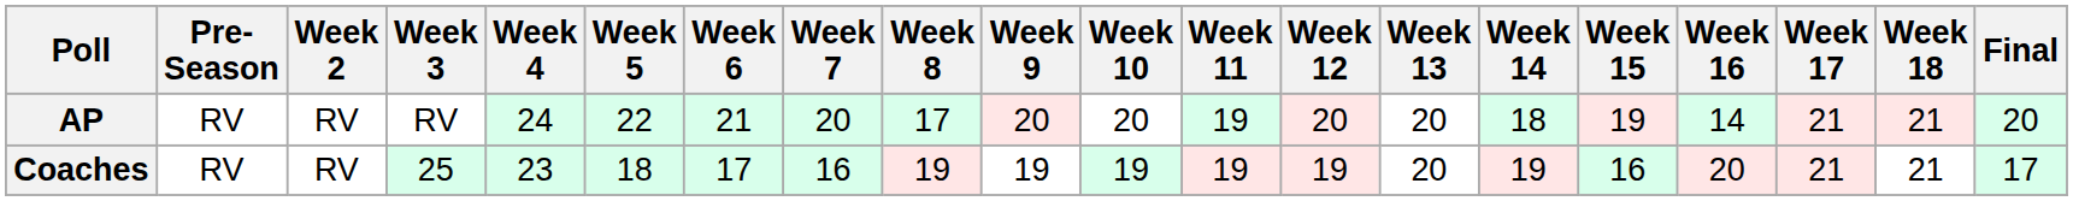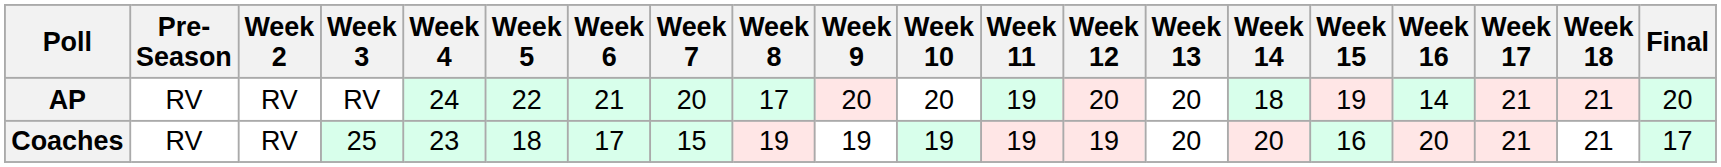Coaches | Week 7: 16 -> 15
Coaches | Week 14: 19 -> 20
